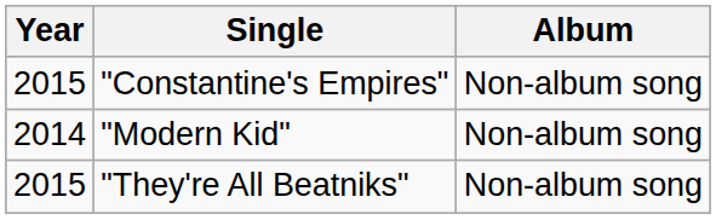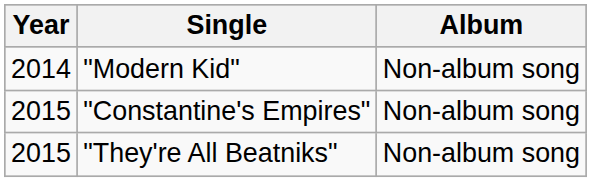rows swapped: "Modern Kid" <-> "Constantine's Empires"
